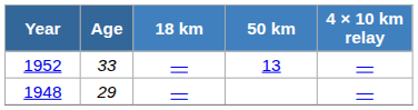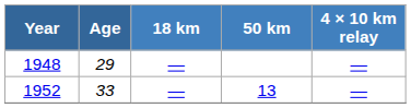rows swapped: 1948 <-> 1952
